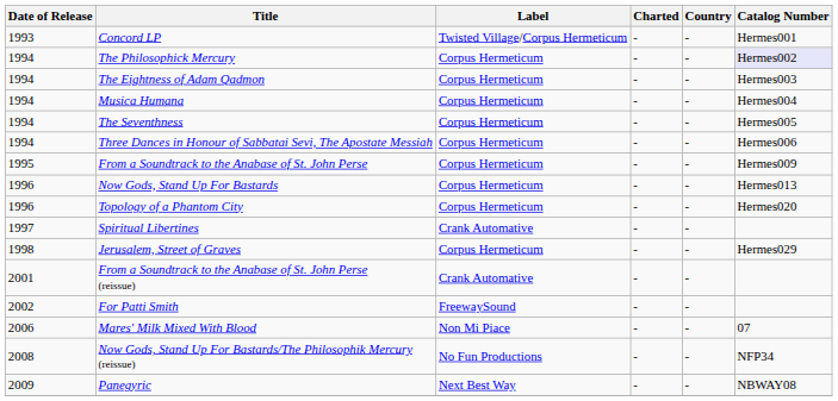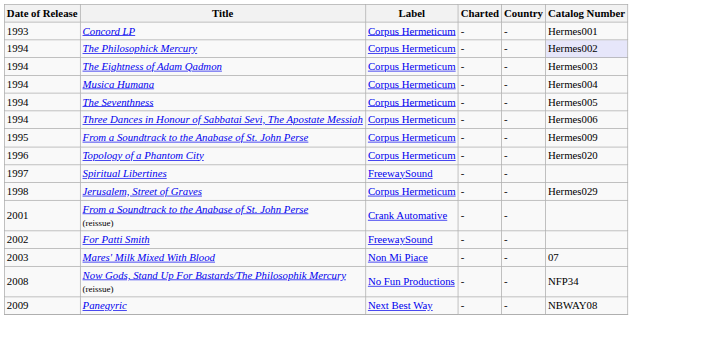Concord LP | Label: Twisted Village/Corpus Hermeticum -> Corpus Hermeticum
- row: 1996 | Now Gods, Stand Up For Bastards | Corpus Hermeticum | - | - | Hermes013
Spiritual Libertines | Label: Crank Automative -> FreewaySound
Mares' Milk Mixed With Blood | Date of Release: 2006 -> 2003
